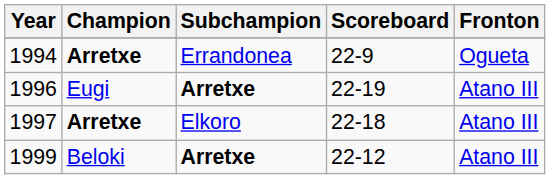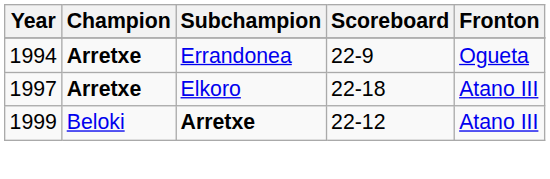- row: 1996 | Eugi | Arretxe | 22-19 | Atano III
